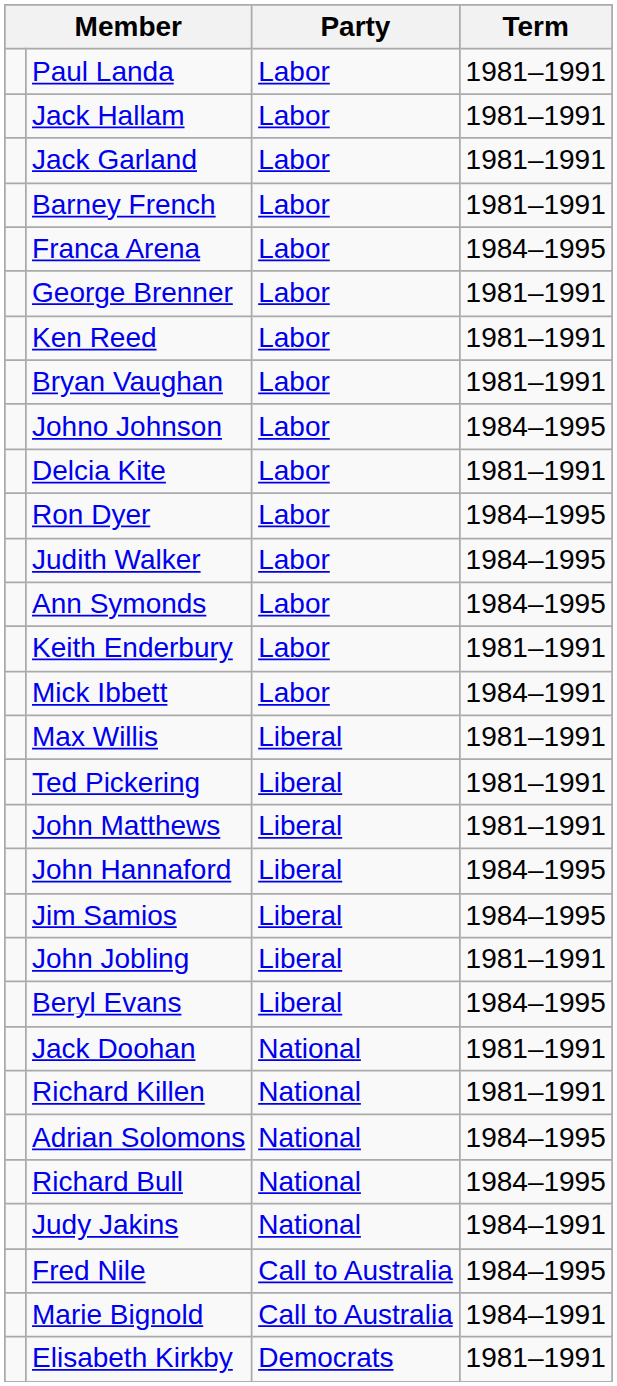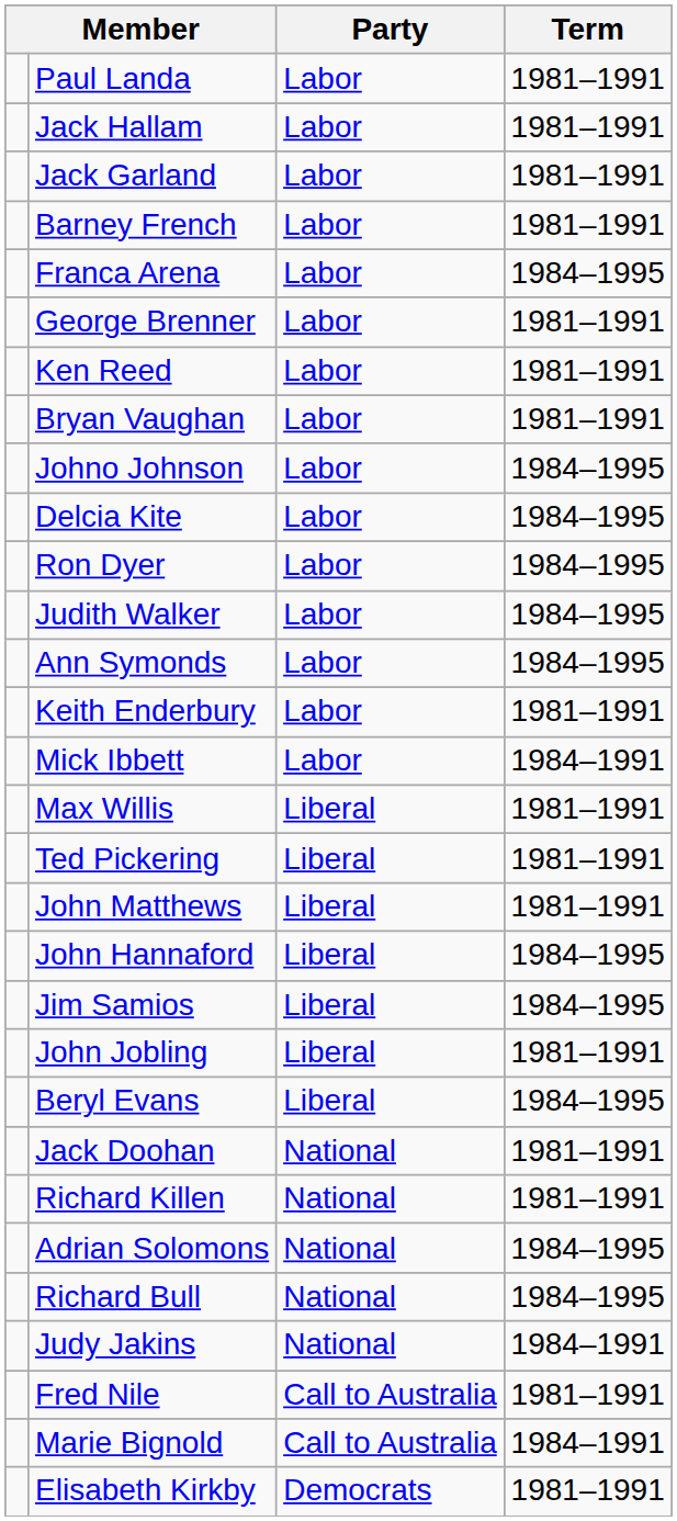Delcia Kite | Term: 1981–1991 -> 1984–1995
Fred Nile | Term: 1984–1995 -> 1981–1991
